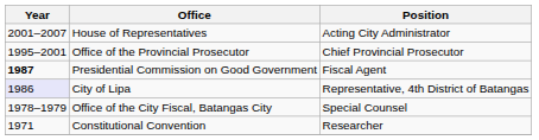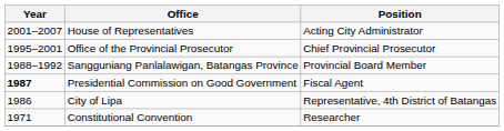+ row: 1988–1992 | Sangguniang Panlalawigan, Batangas Province | Provincial Board Member
City of Lipa | Year: lavender background -> no background
- row: 1978–1979 | Office of the City Fiscal, Batangas City | Special Counsel
